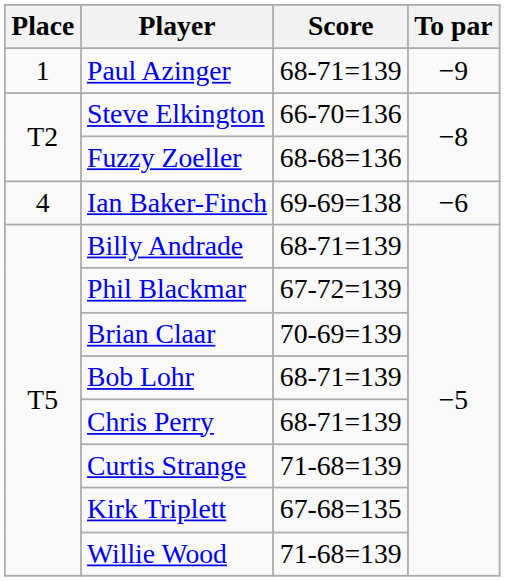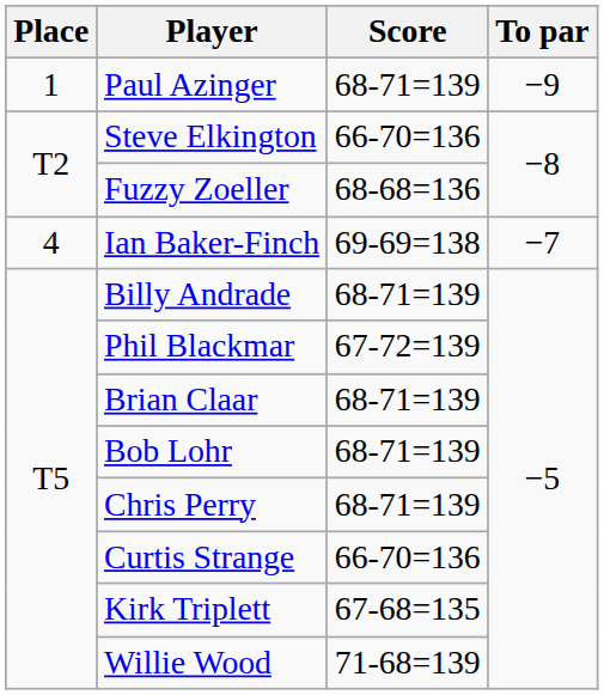Ian Baker-Finch | To par: −6 -> −7
Brian Claar | Score: 70-69=139 -> 68-71=139
Curtis Strange | Score: 71-68=139 -> 66-70=136
